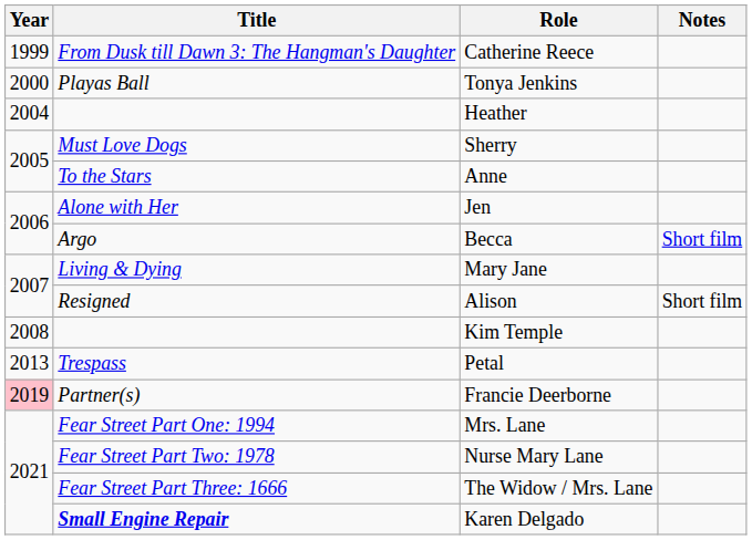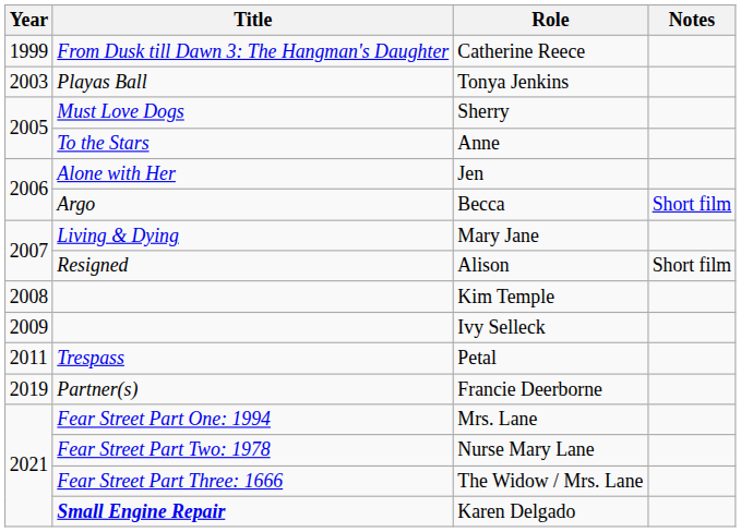Tonya Jenkins | Year: 2000 -> 2003
- row: 2004 | Heather
+ row: 2009 | Ivy Selleck
Petal | Year: 2013 -> 2011
Francie Deerborne | Year: pink background -> no background
